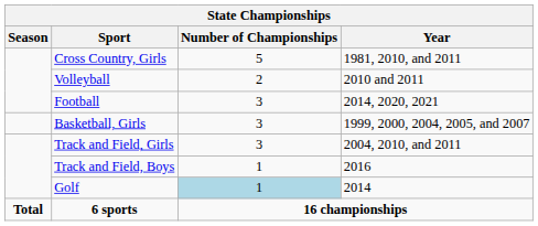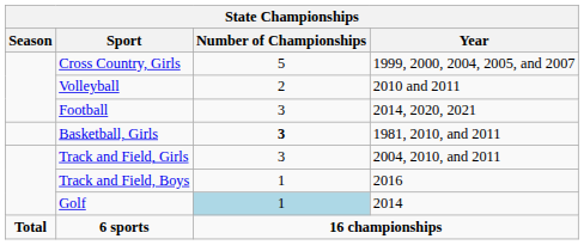Cross Country, Girls | Year: 1981, 2010, and 2011 -> 1999, 2000, 2004, 2005, and 2007
Basketball, Girls | Number of Championships: normal -> bold
Basketball, Girls | Year: 1999, 2000, 2004, 2005, and 2007 -> 1981, 2010, and 2011
